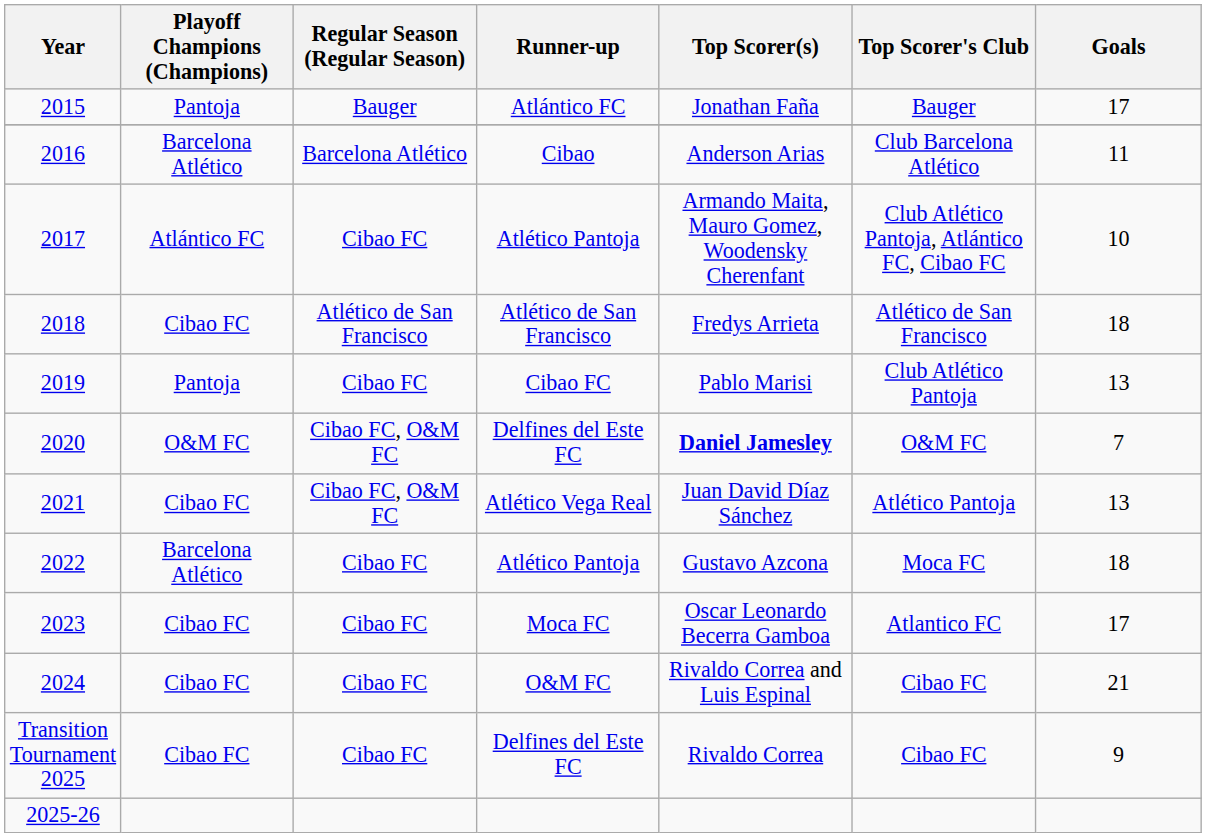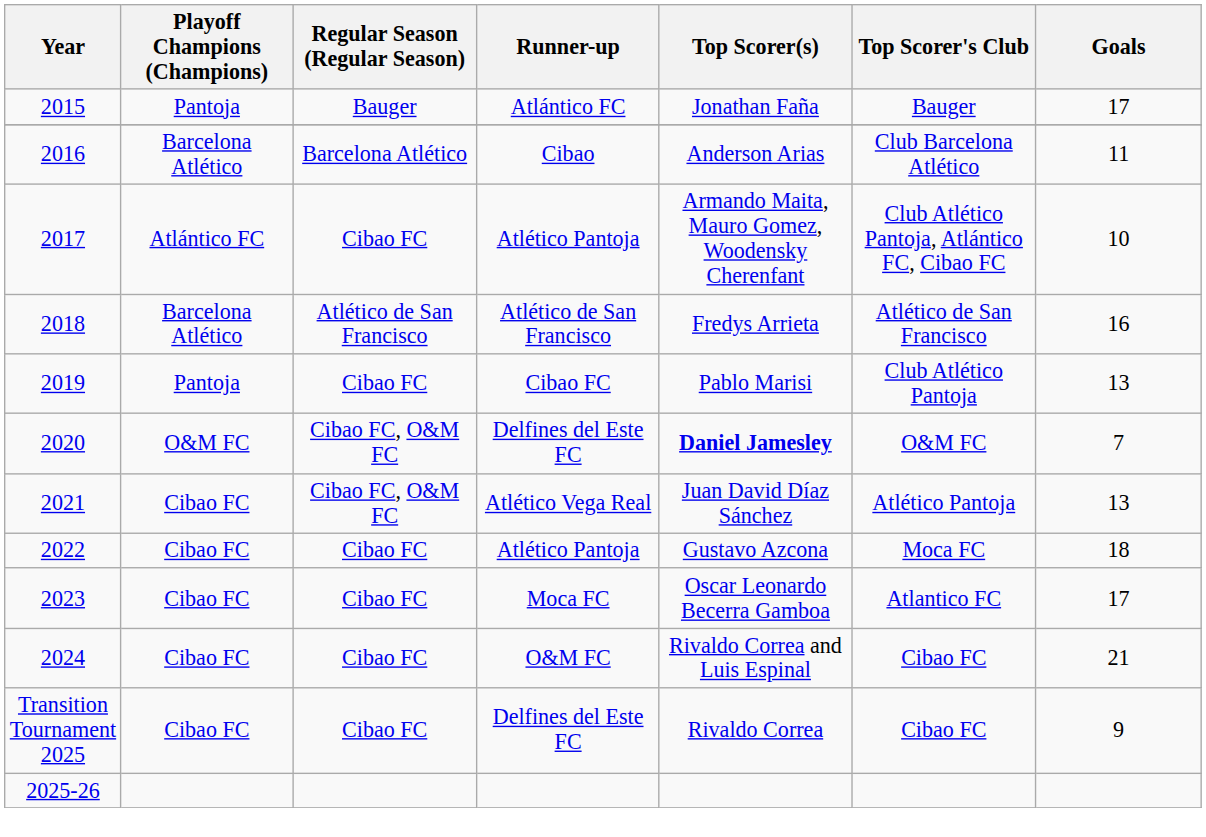2018 | Playoff Champions (Champions): Cibao FC -> Barcelona Atlético
2018 | Goals: 18 -> 16
2022 | Playoff Champions (Champions): Barcelona Atlético -> Cibao FC
